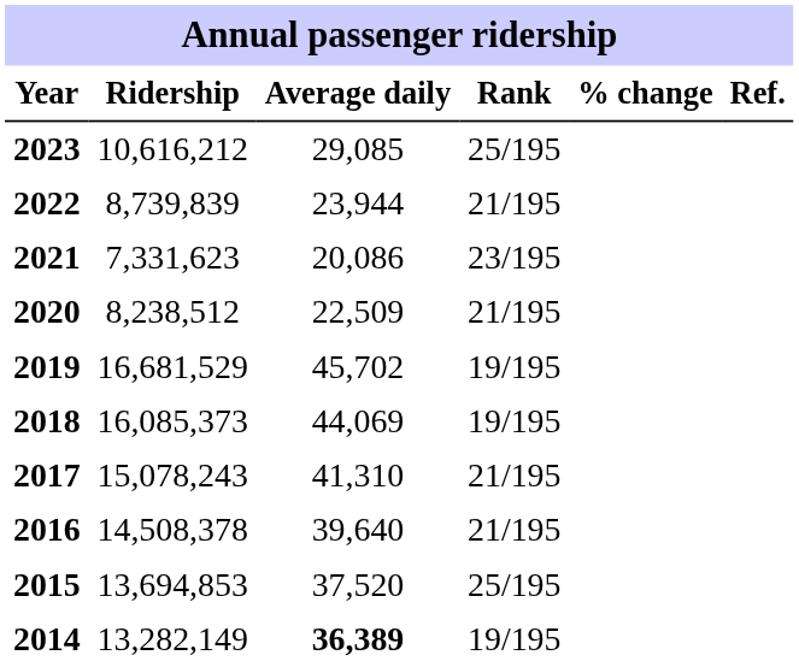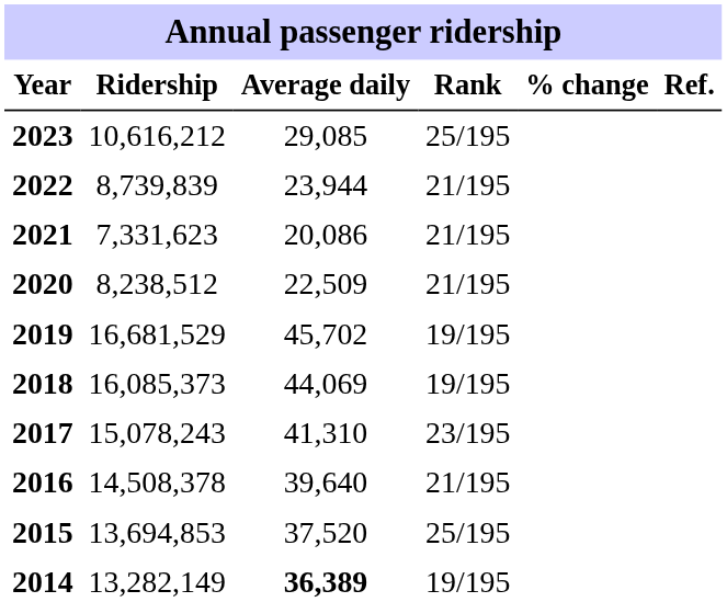2021 | Rank: 23/195 -> 21/195
2017 | Rank: 21/195 -> 23/195
